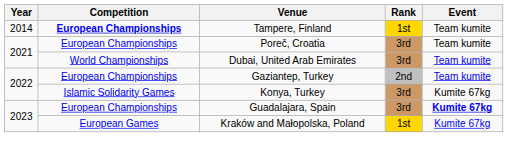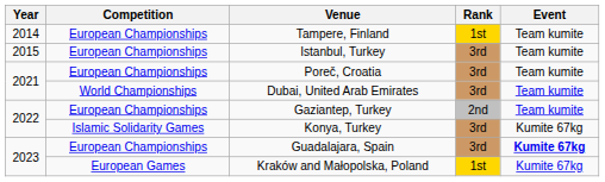Tampere, Finland | Competition: bold -> normal
+ row: 2015 | European Championships | Istanbul, Turkey | 3rd | Team kumite
